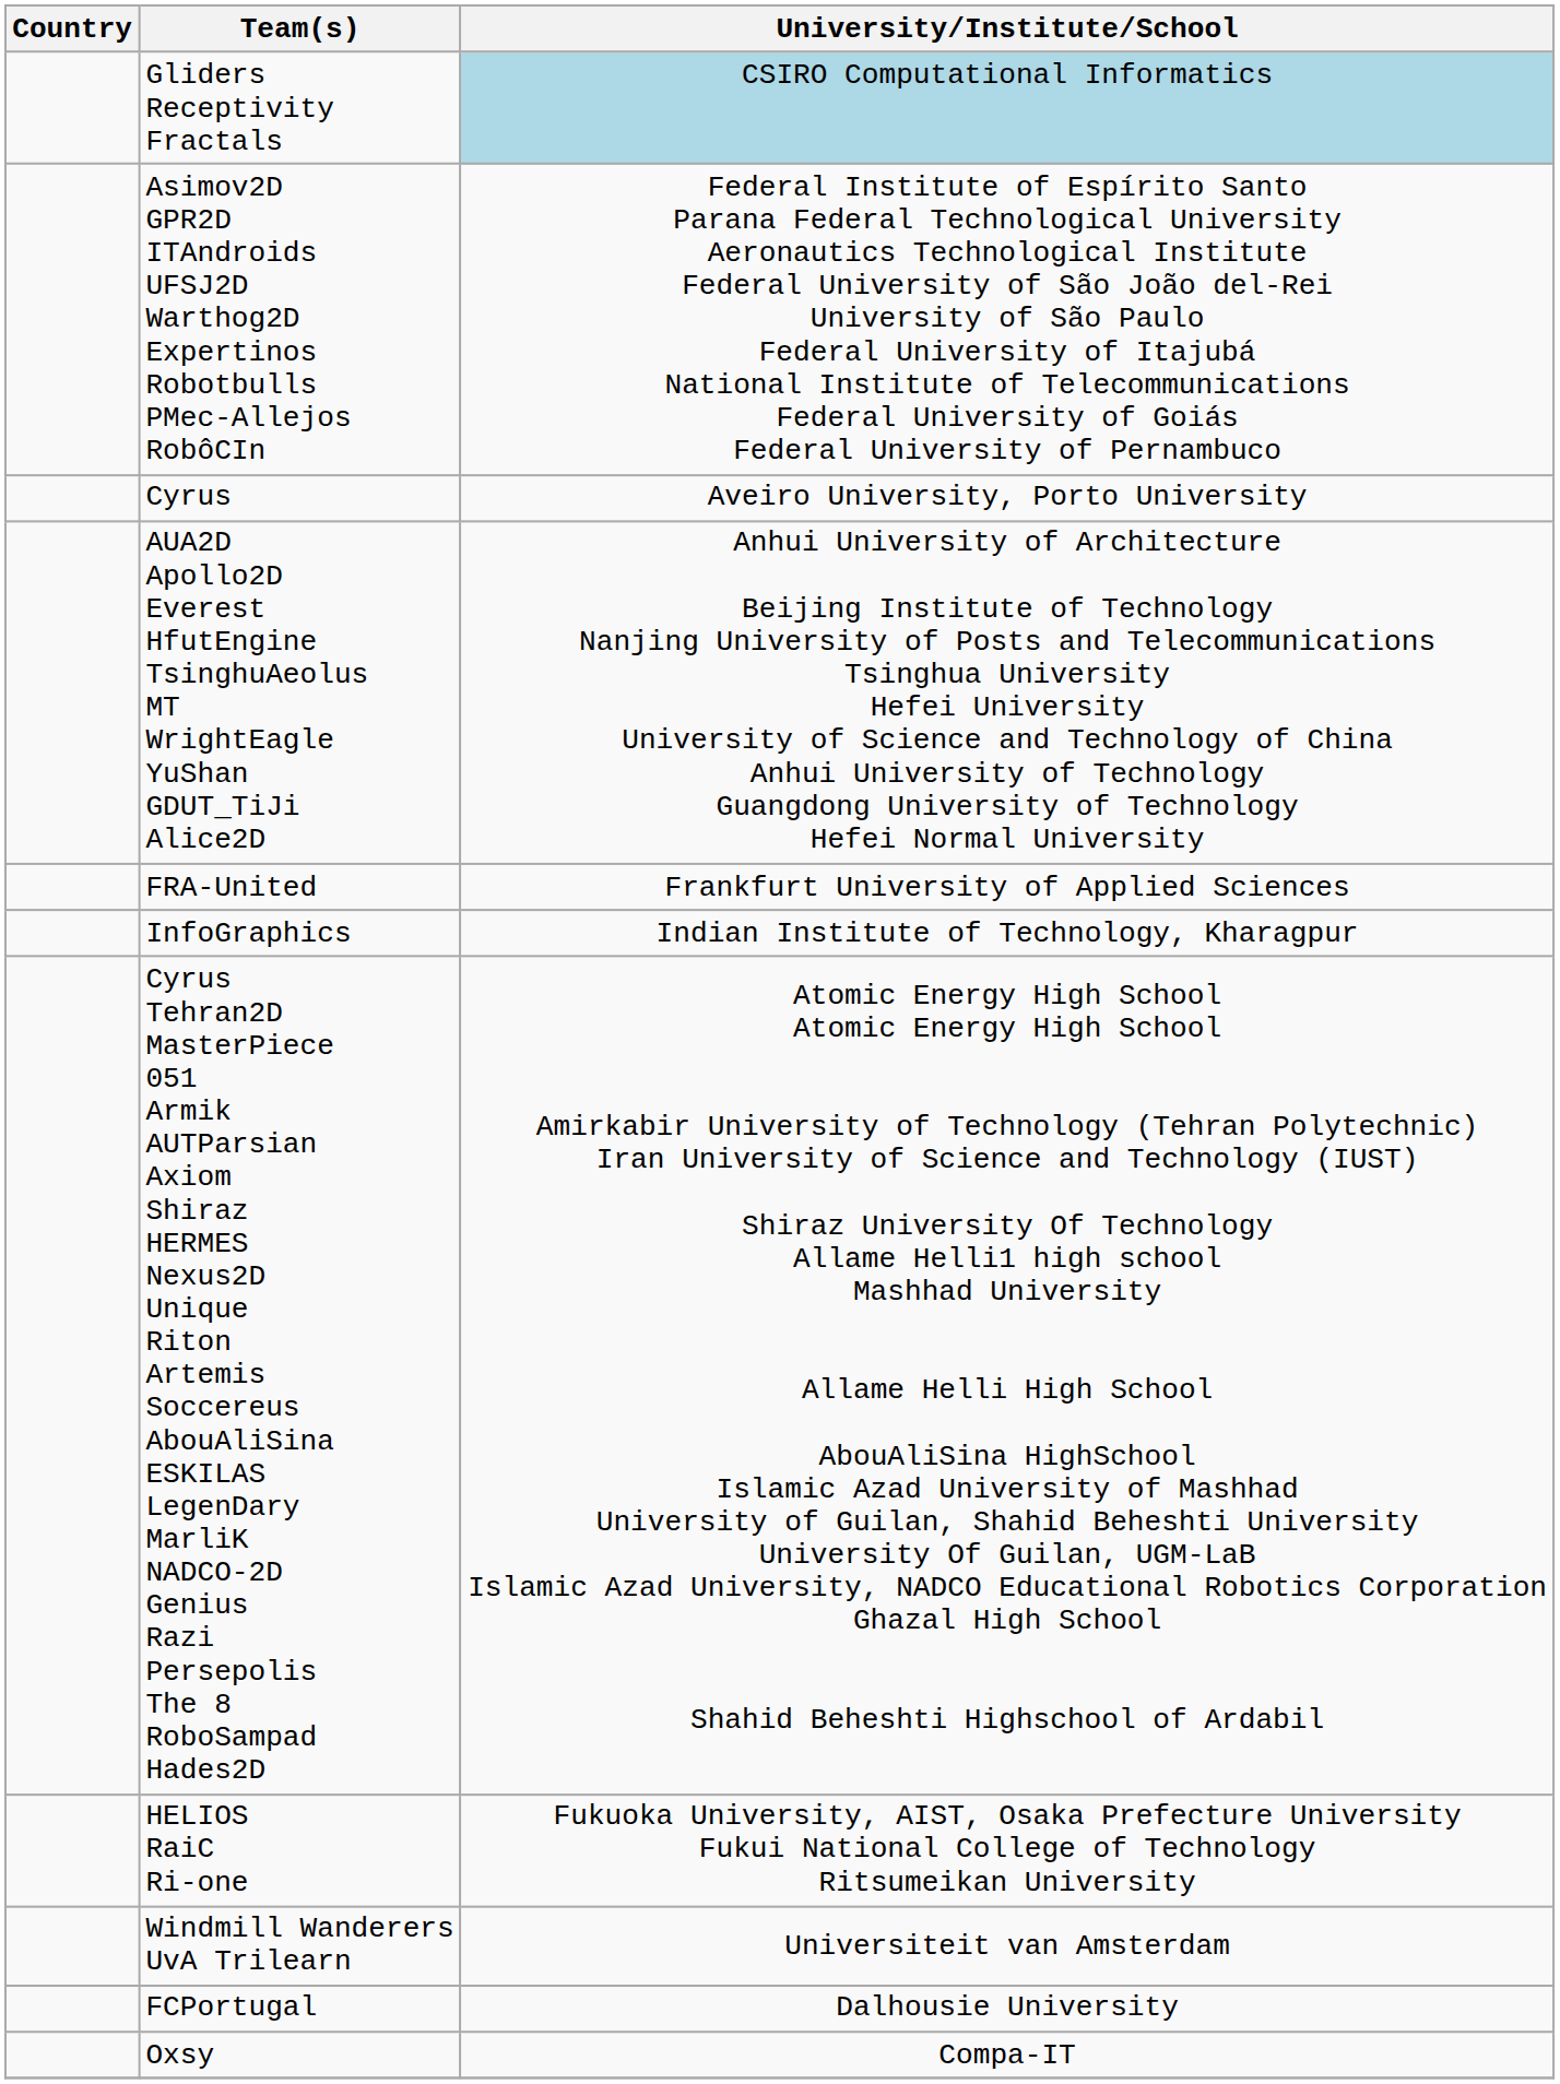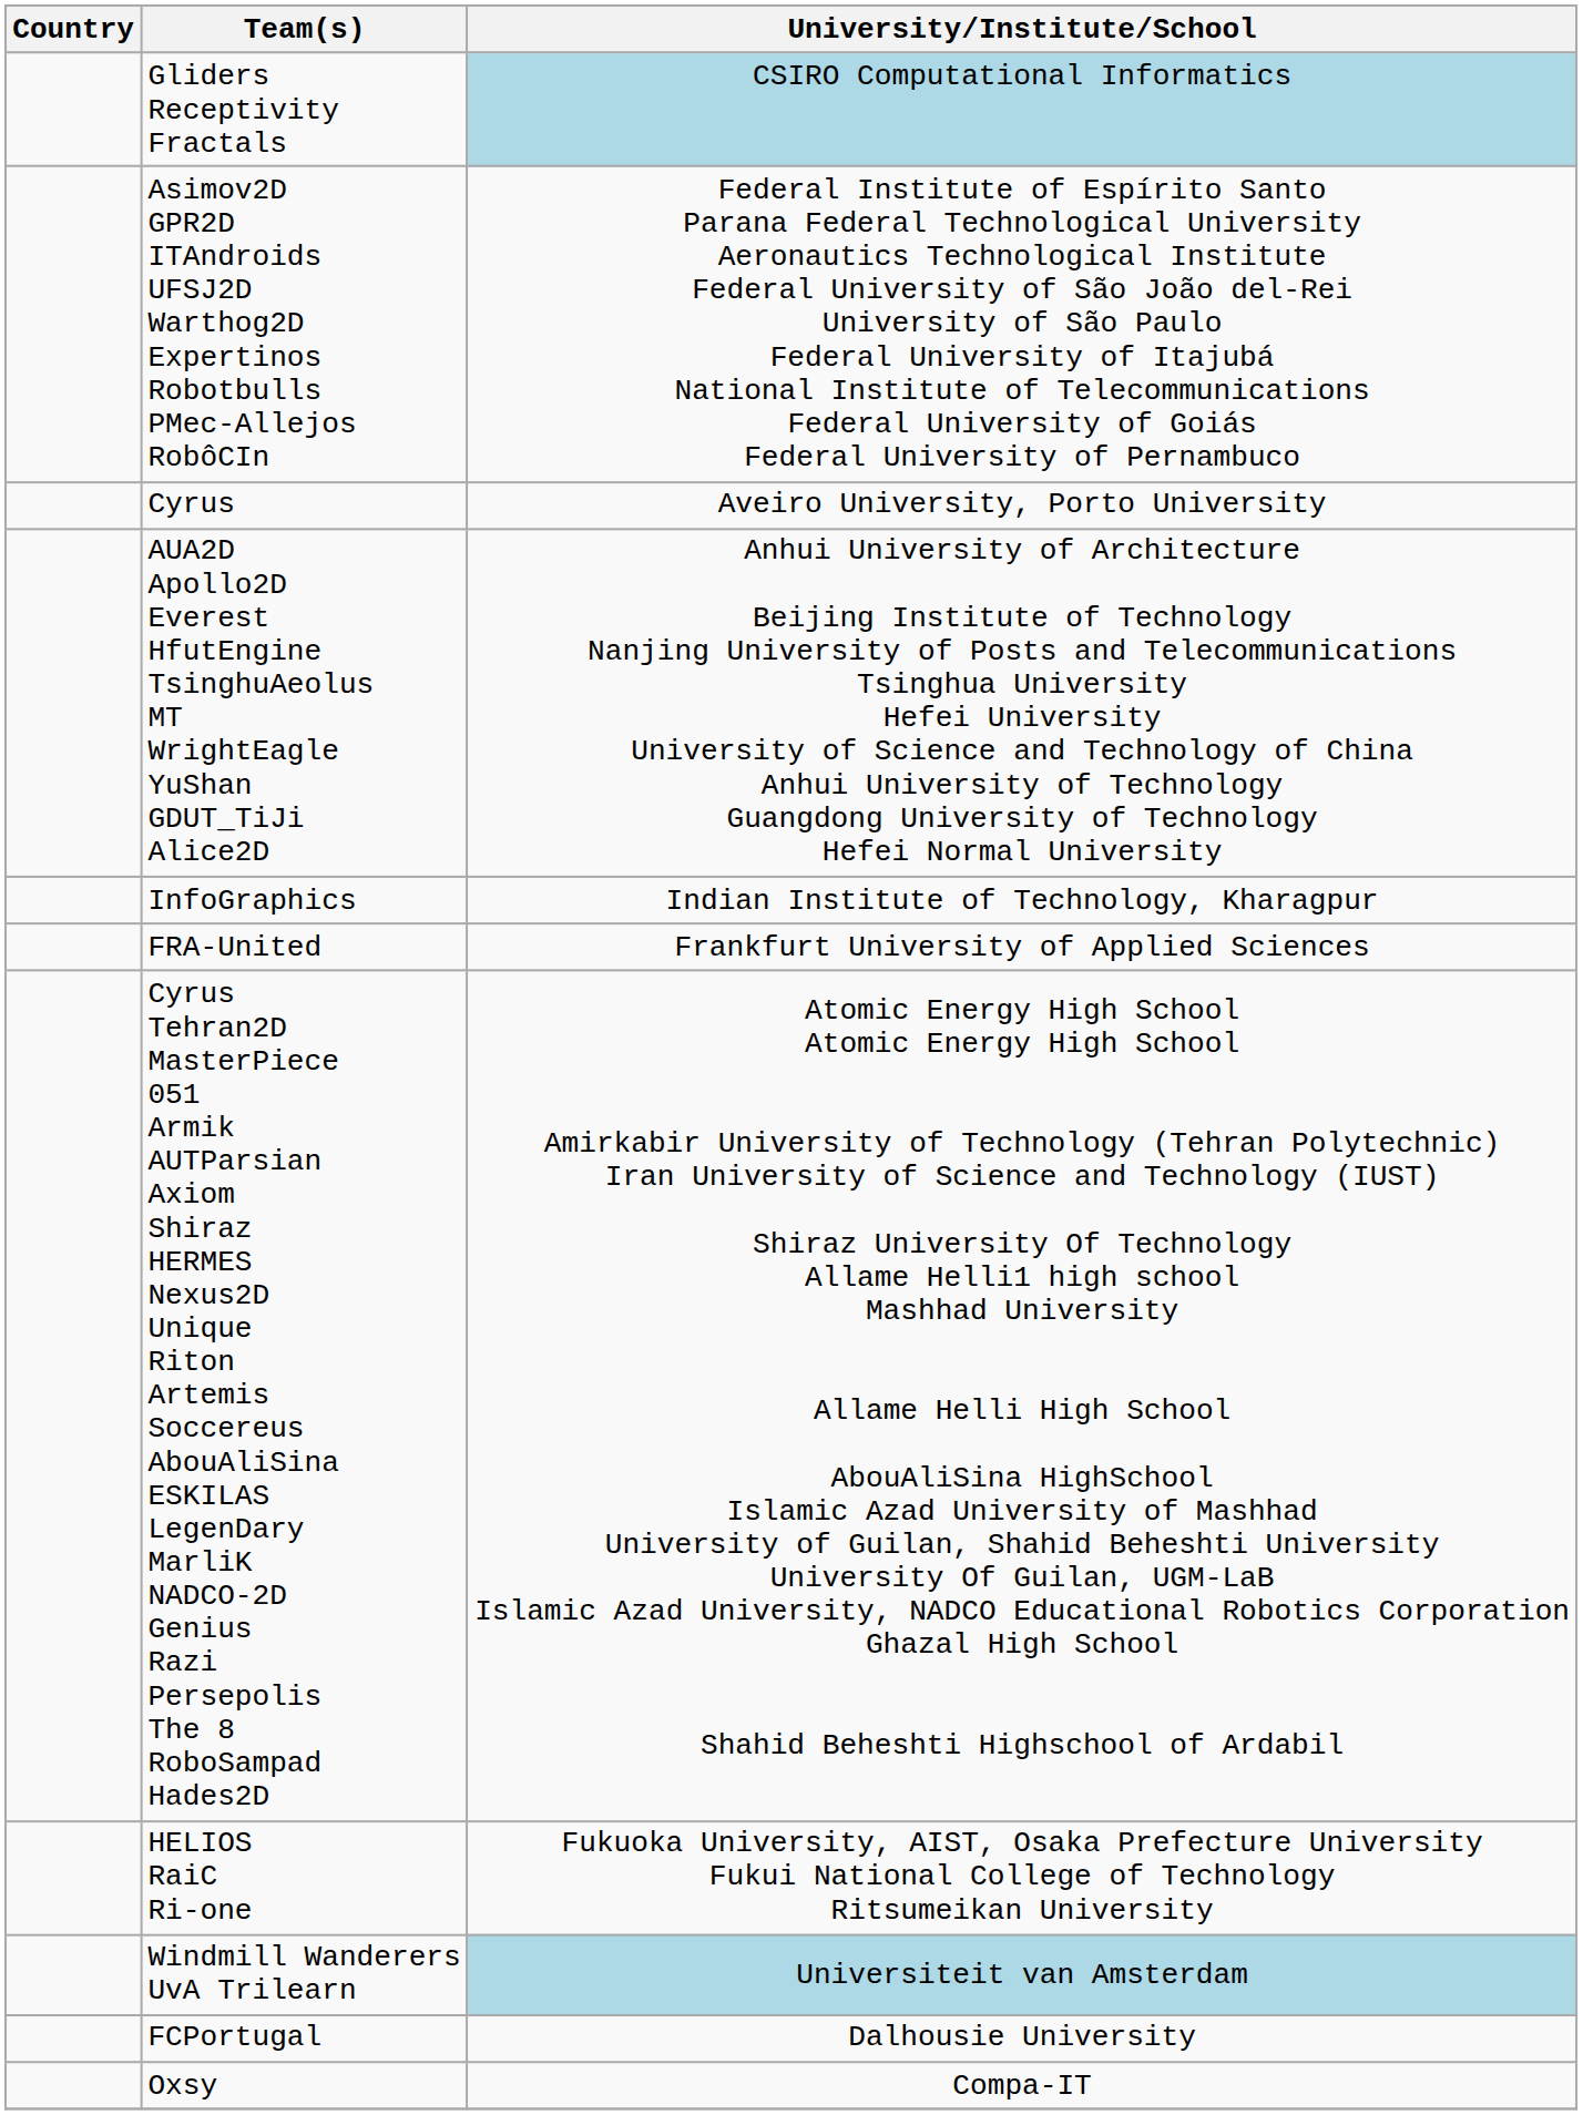rows swapped: FRA-United <-> InfoGraphics
Windmill Wanderers UvA Trilearn | University/Institute/School: no background -> lightblue background
